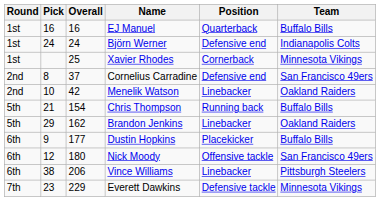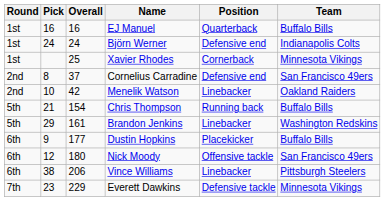Brandon Jenkins | Overall: 162 -> 161
Brandon Jenkins | Team: Oakland Raiders -> Washington Redskins
